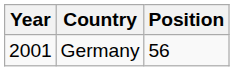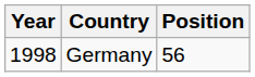Germany | Year: 2001 -> 1998
